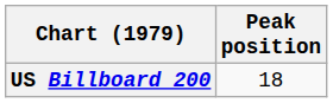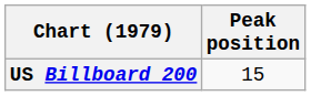US Billboard 200 | Peak position: 18 -> 15
